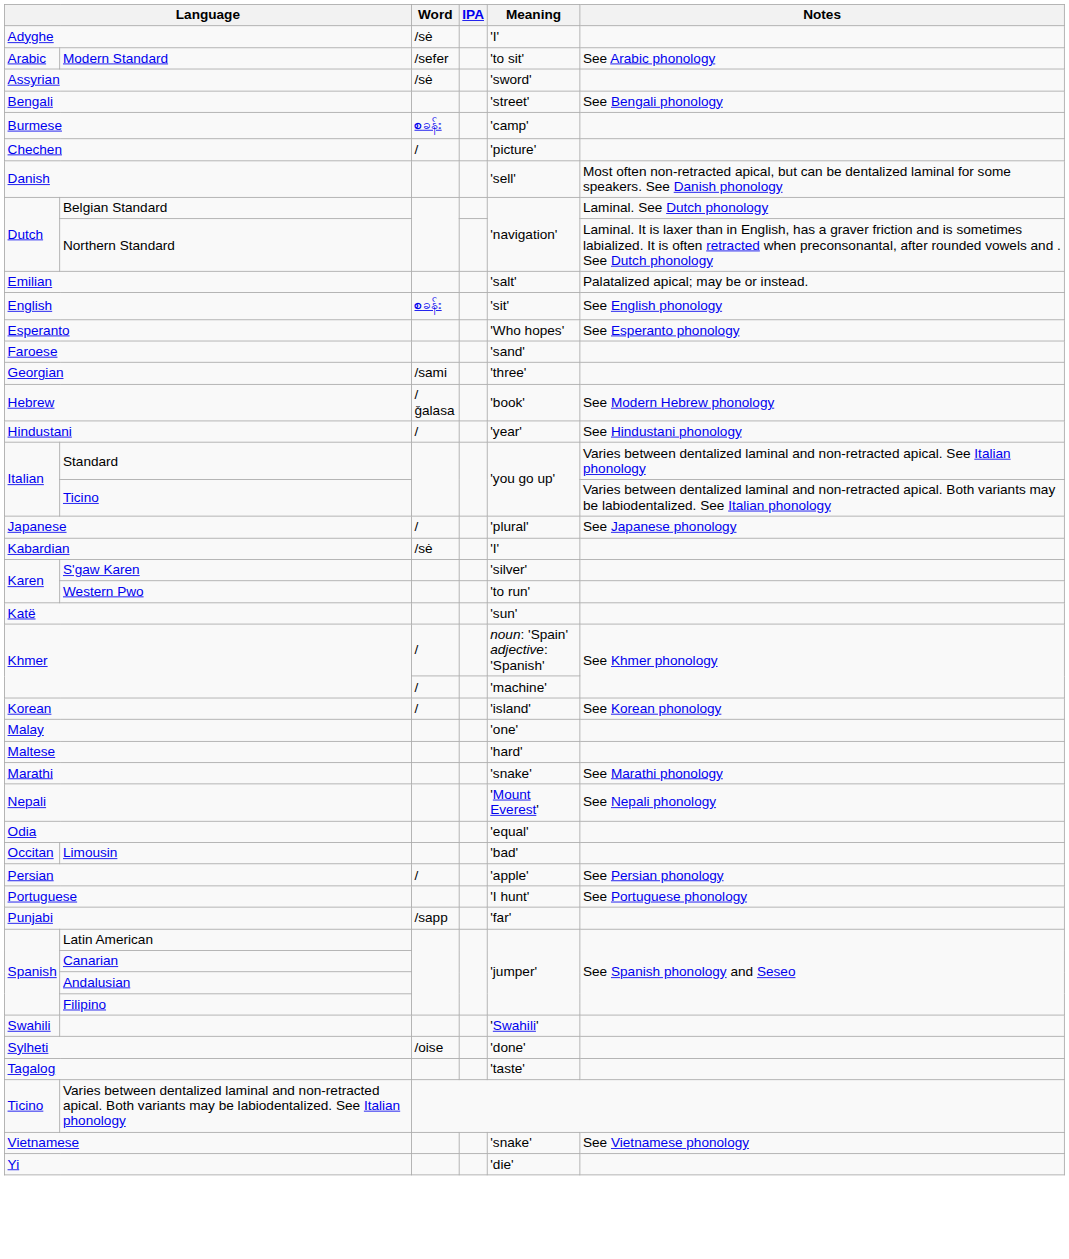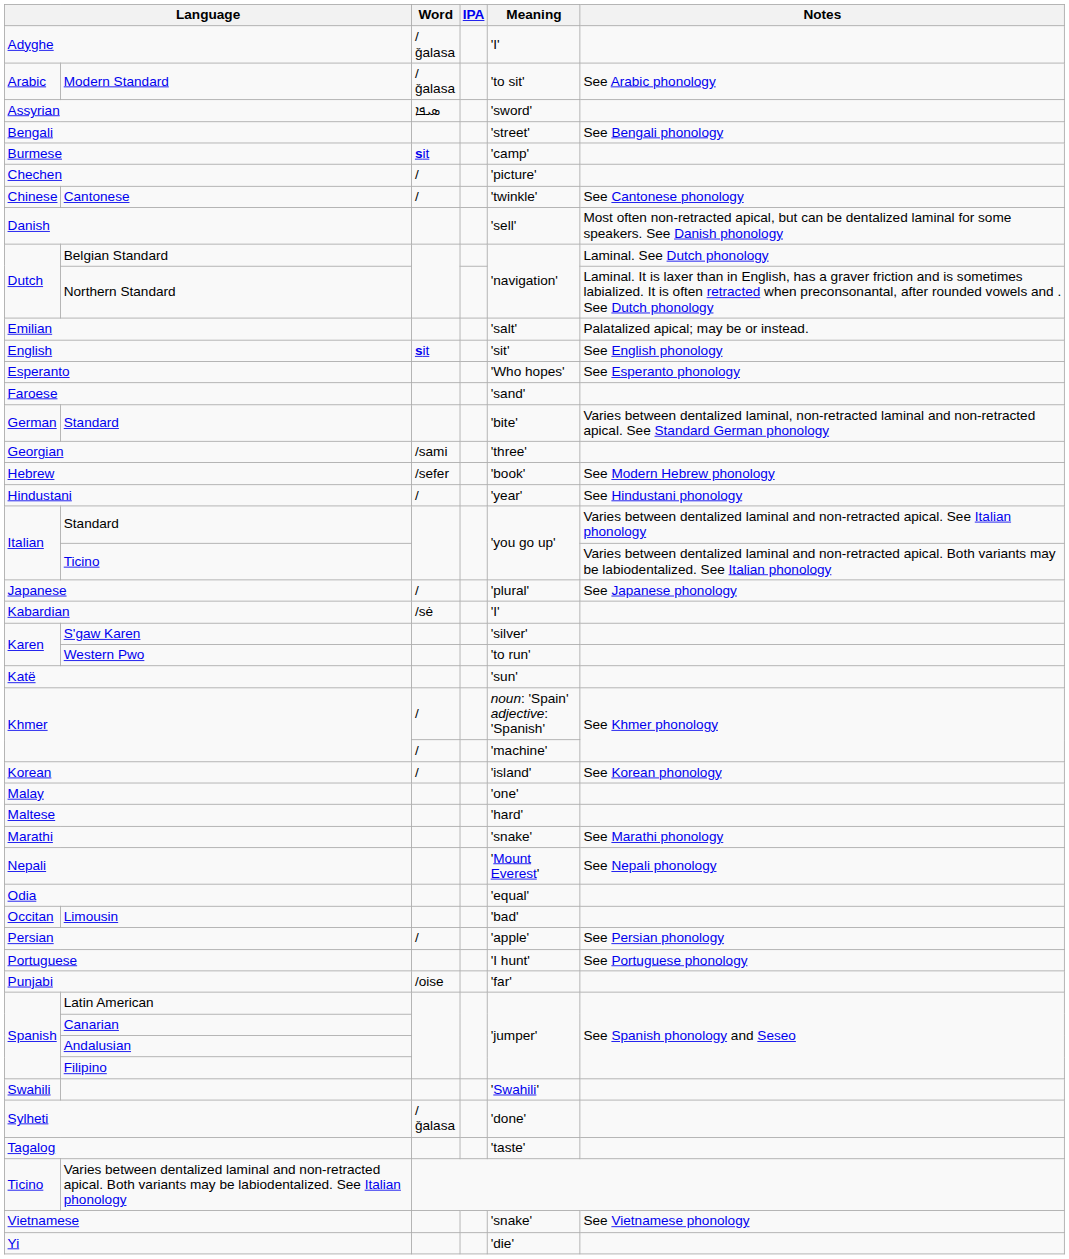Adyghe | Word: /sė -> /ǧalasa
Modern Standard | Word: /sefer -> /ǧalasa
Assyrian | Word: /sė -> ܣܝܦܐ
Burmese | Word: စခန်း -> sit
+ row: Chinese | Cantonese | / | 'twinkle' | See Cantonese phonology
English | Word: စခန်း -> sit
+ row: German | Standard | 'bite' | Varies between dentalized laminal, non-retracted laminal and non-retracted apical. See Standard German phonology
Hebrew | Word: /ǧalasa -> /sefer
Punjabi | Word: /sapp -> /oise
Sylheti | Word: /oise -> /ǧalasa
